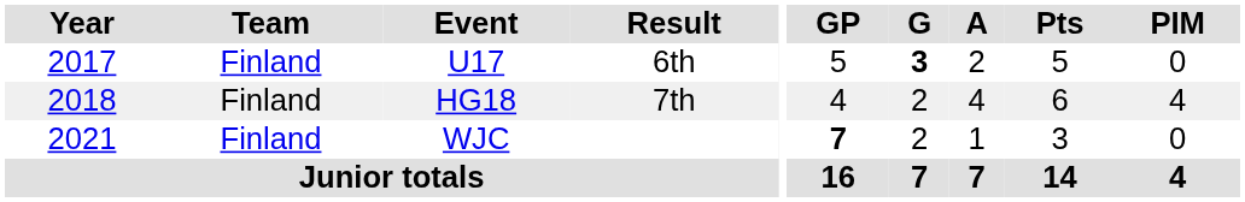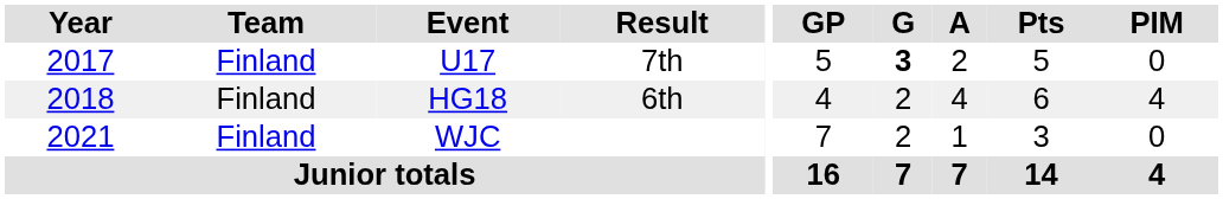U17 | Result: 6th -> 7th
HG18 | Result: 7th -> 6th
WJC | GP: bold -> normal
